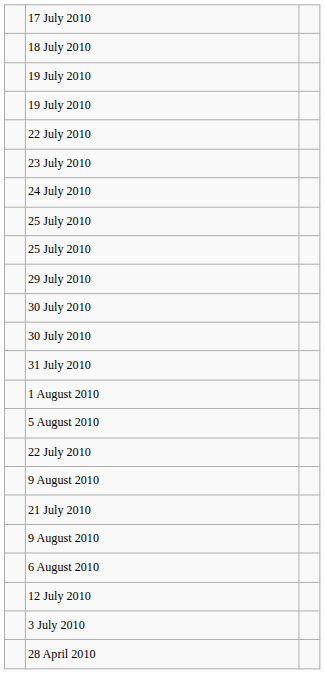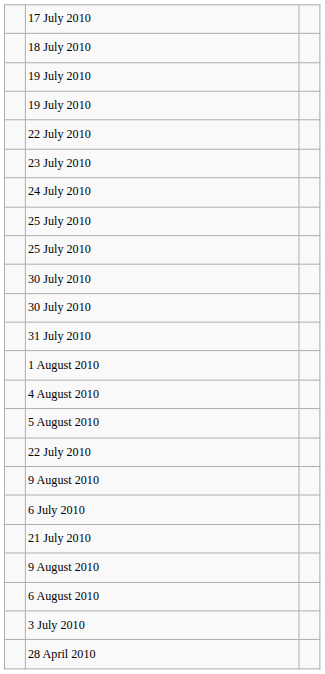- row: 29 July 2010
+ row: 4 August 2010
+ row: 6 July 2010
- row: 12 July 2010
